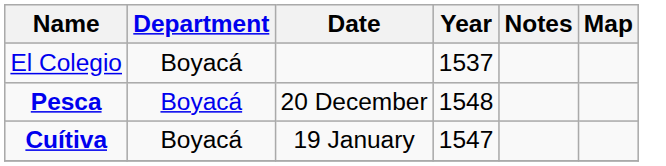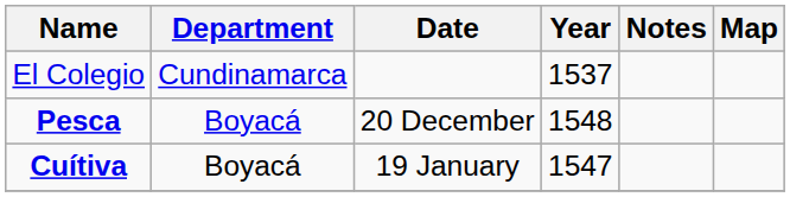El Colegio | Department: Boyacá -> Cundinamarca
